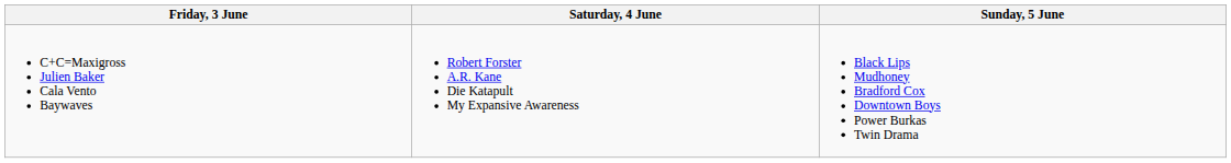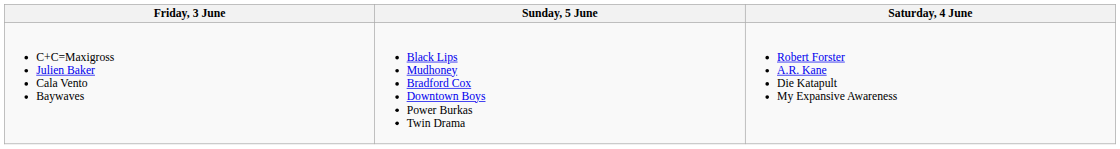columns swapped: Saturday, 4 June <-> Sunday, 5 June
